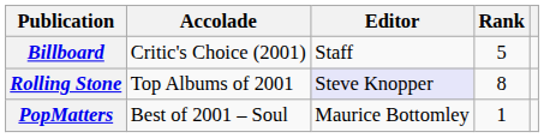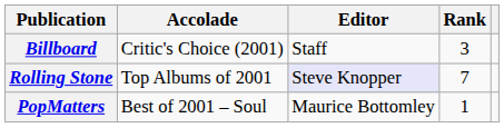Billboard | Rank: 5 -> 3
Rolling Stone | Rank: 8 -> 7
